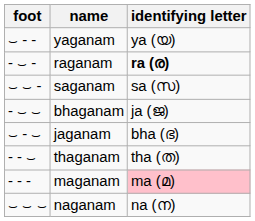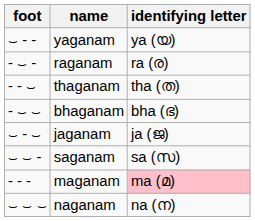raganam | identifying letter: bold -> normal
rows swapped: thaganam <-> saganam
bhaganam | identifying letter: ja (ജ) -> bha (ഭ)
jaganam | identifying letter: bha (ഭ) -> ja (ജ)
